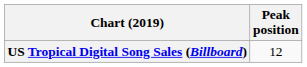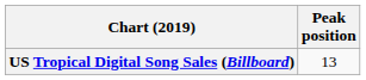US Tropical Digital Song Sales (Billboard) | Peak position: 12 -> 13
